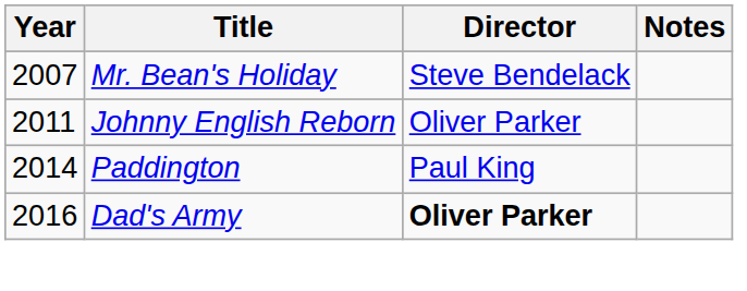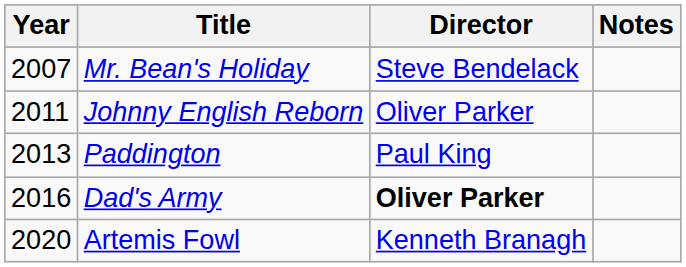Paddington | Year: 2014 -> 2013
+ row: 2020 | Artemis Fowl | Kenneth Branagh
